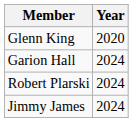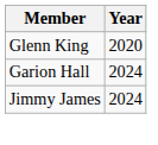- row: Robert Plarski | 2024
